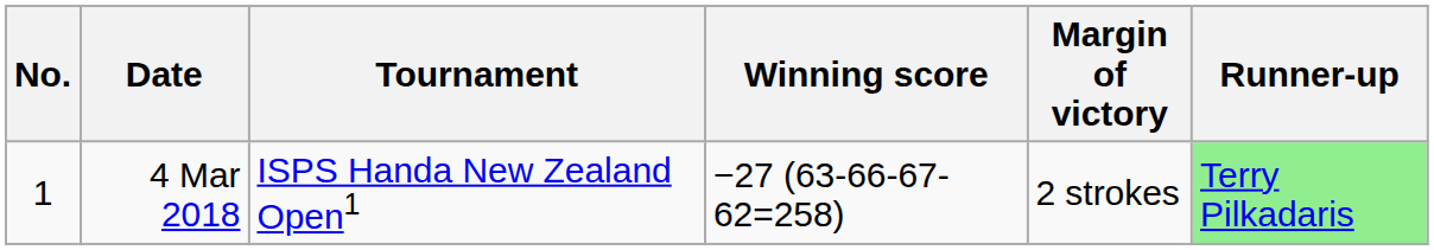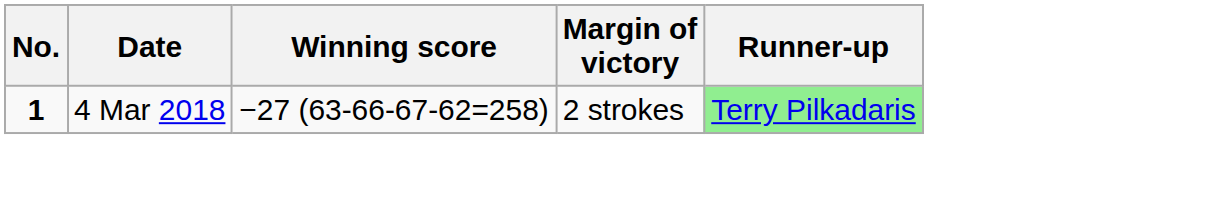- column: Tournament | ISPS Handa New Zealand Open1
4 Mar 2018 | No.: normal -> bold
